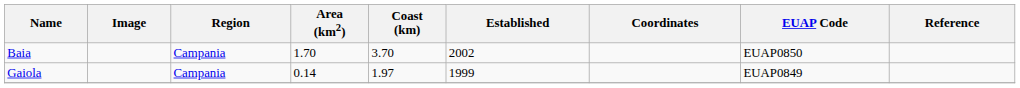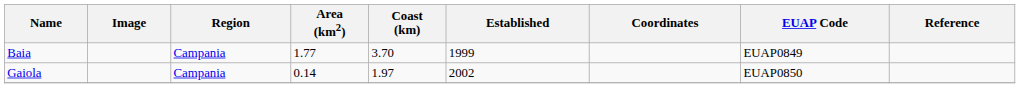Baia | Area (km2): 1.70 -> 1.77
Baia | Established: 2002 -> 1999
Baia | EUAP Code: EUAP0850 -> EUAP0849
Gaiola | Established: 1999 -> 2002
Gaiola | EUAP Code: EUAP0849 -> EUAP0850
